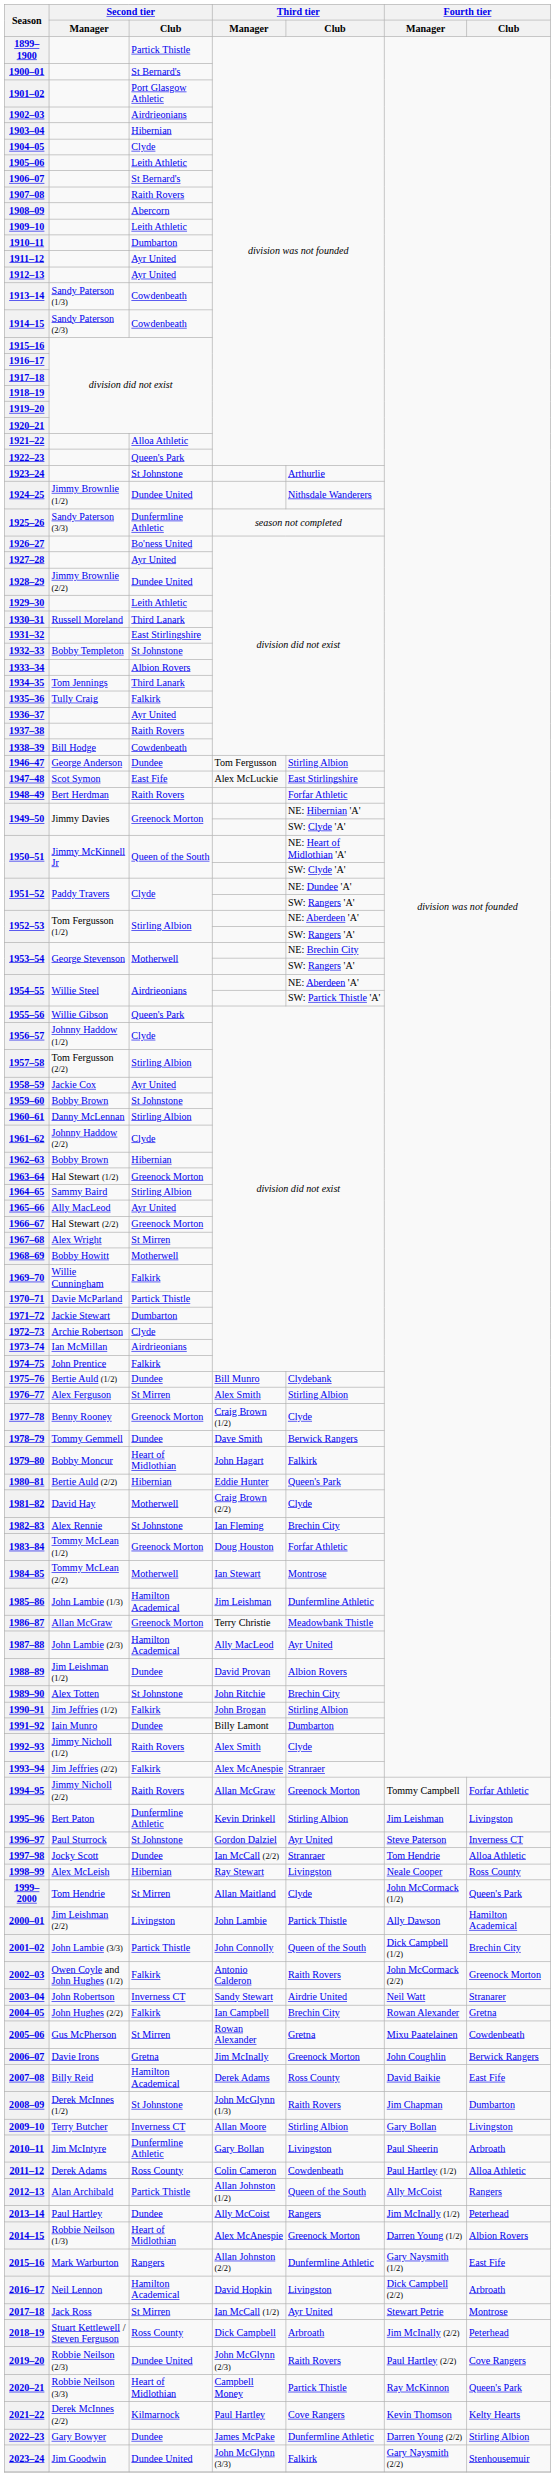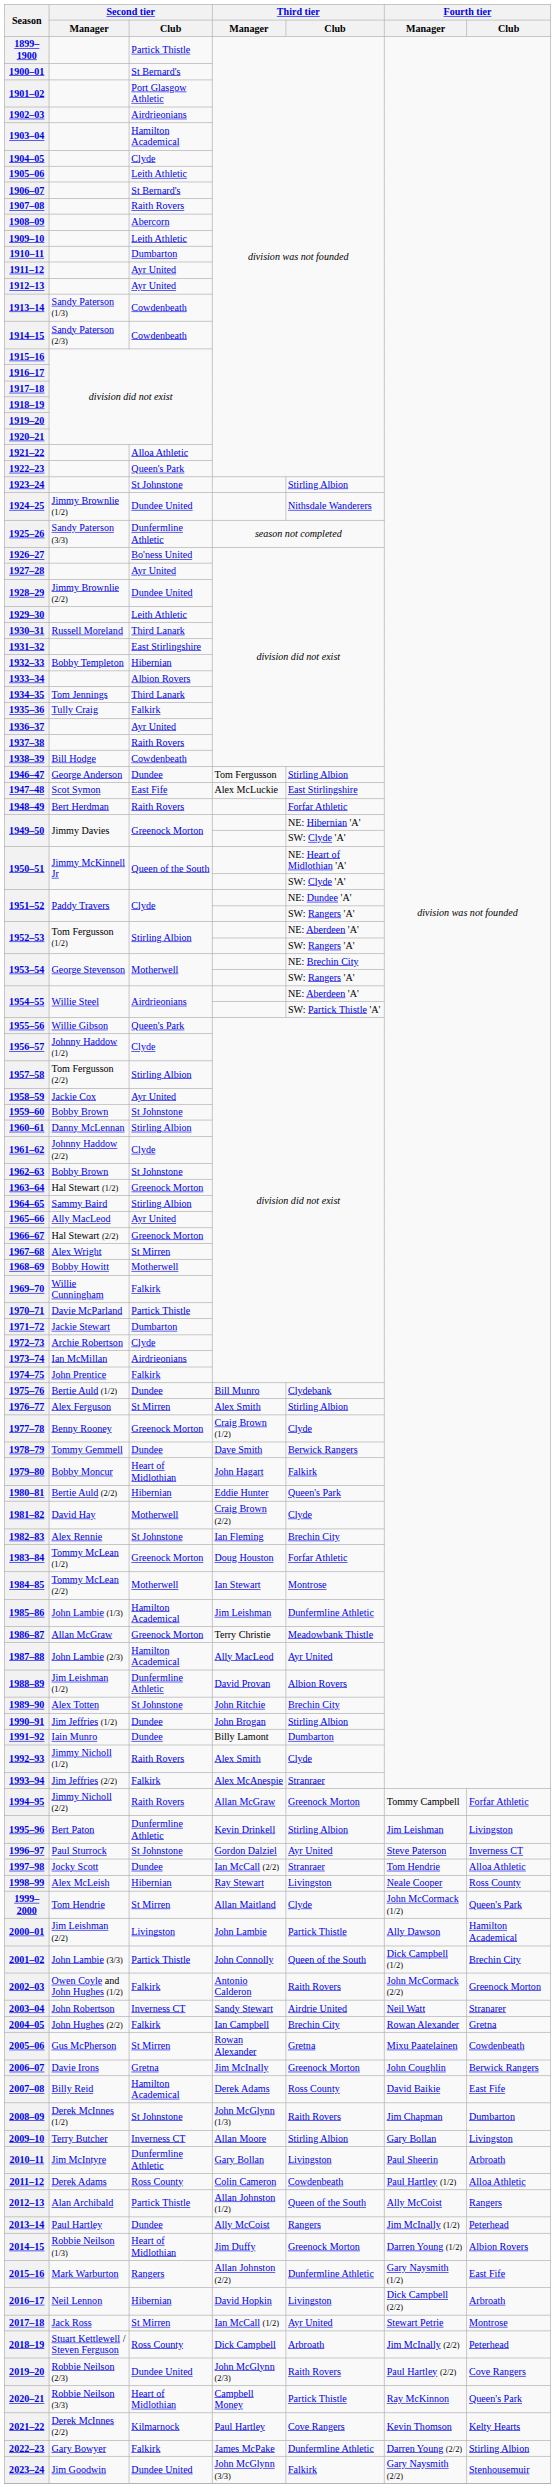1903–04 | Second tier / Club: Hibernian -> Hamilton Academical
1923–24 | Third tier / Club: Arthurlie -> Stirling Albion
1932–33 | Second tier / Club: St Johnstone -> Hibernian
1962–63 | Second tier / Club: Hibernian -> St Johnstone
1988–89 | Second tier / Club: Dundee -> Dunfermline Athletic
1990–91 | Second tier / Club: Falkirk -> Dundee
2014–15 | Third tier / Manager: Alex McAnespie -> Jim Duffy
2016–17 | Second tier / Club: Hamilton Academical -> Hibernian
2022–23 | Second tier / Club: Dundee -> Falkirk
